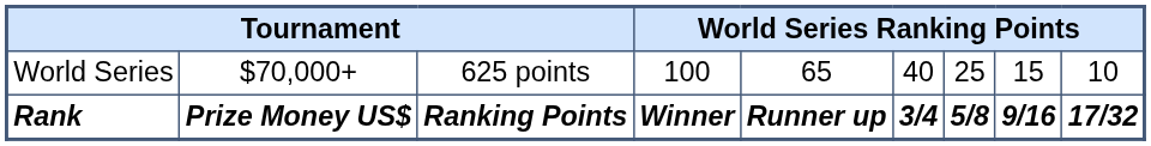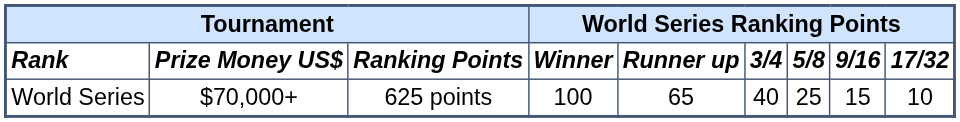rows swapped: Rank <-> World Series
